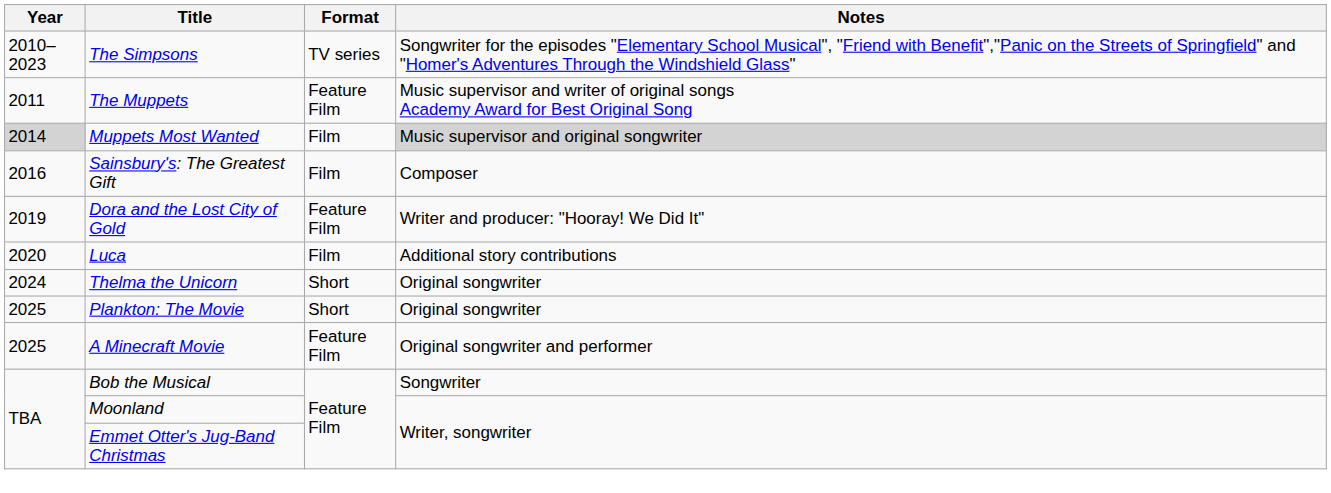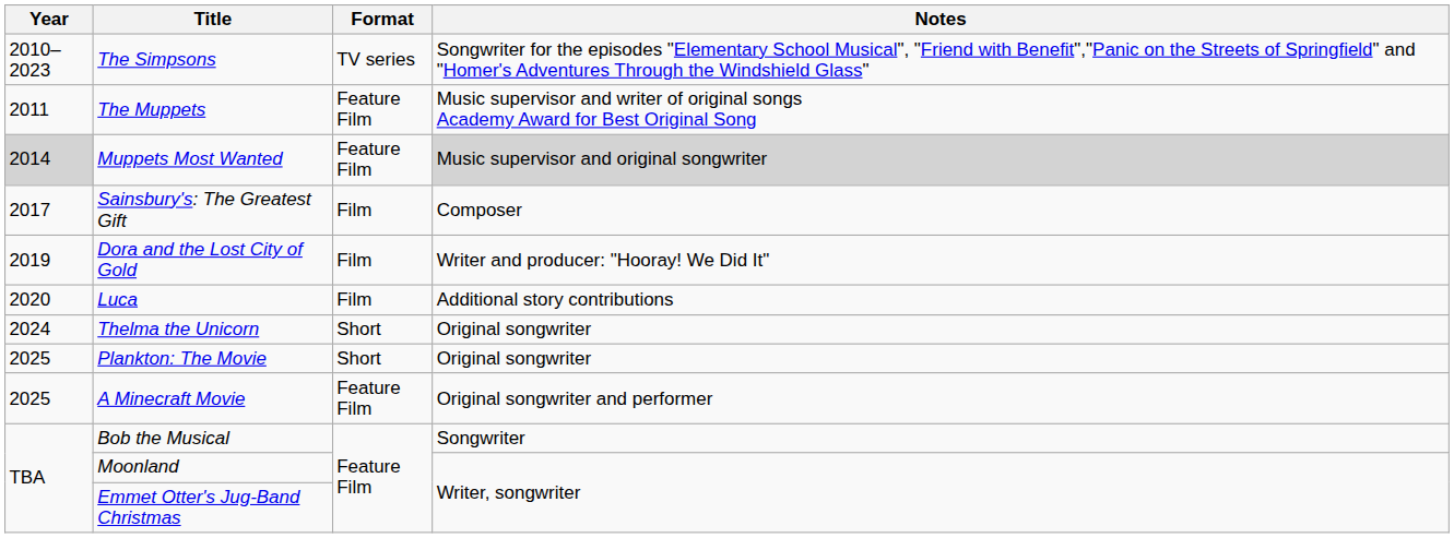Muppets Most Wanted | Format: Film -> Feature Film
Sainsbury's: The Greatest Gift | Year: 2016 -> 2017
Dora and the Lost City of Gold | Format: Feature Film -> Film
